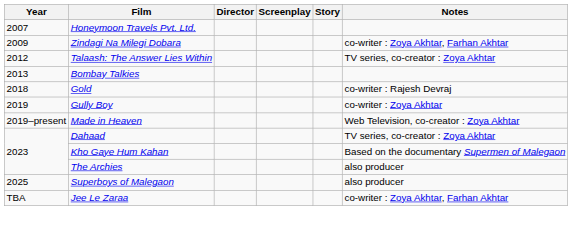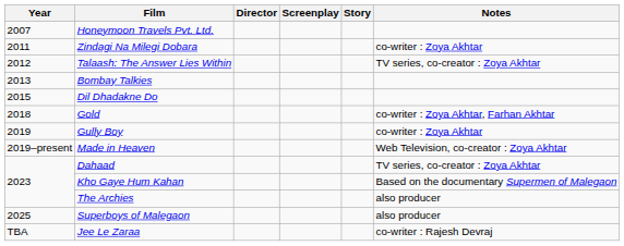Zindagi Na Milegi Dobara | Year: 2009 -> 2011
Zindagi Na Milegi Dobara | Notes: co-writer : Zoya Akhtar, Farhan Akhtar -> co-writer : Zoya Akhtar
+ row: 2015 | Dil Dhadakne Do
Gold | Notes: co-writer : Rajesh Devraj -> co-writer : Zoya Akhtar, Farhan Akhtar
Jee Le Zaraa | Notes: co-writer : Zoya Akhtar, Farhan Akhtar -> co-writer : Rajesh Devraj
